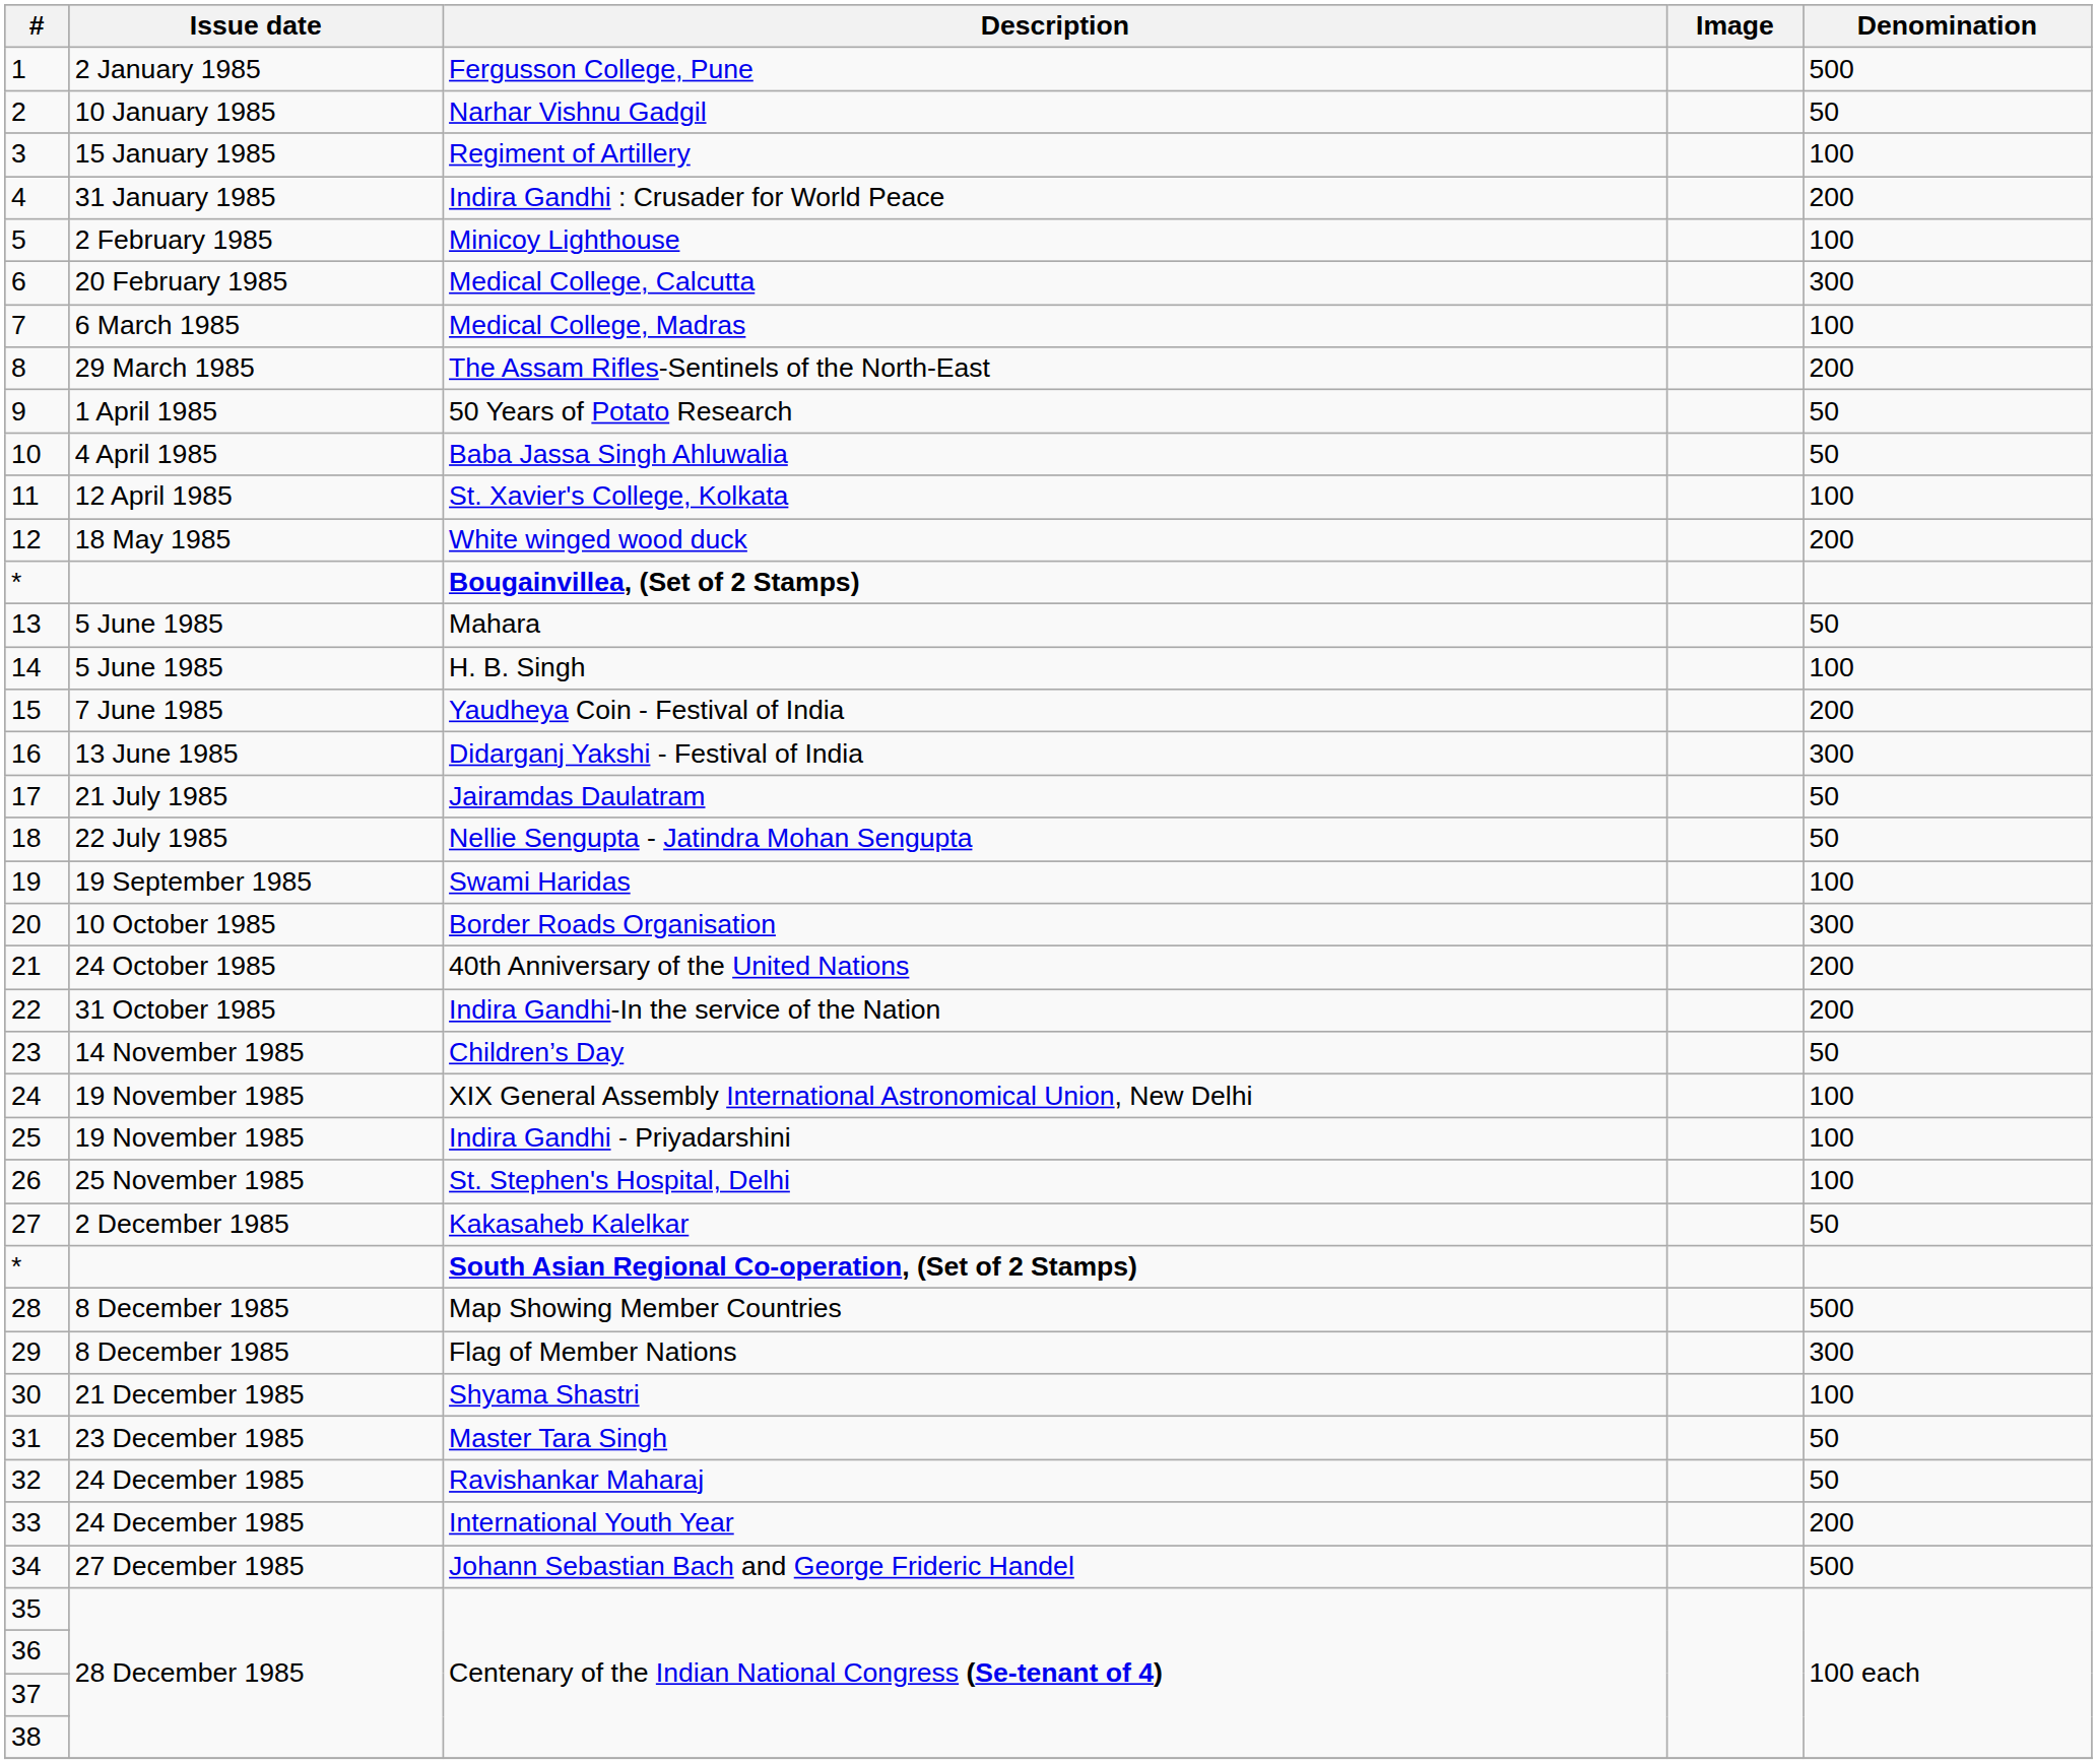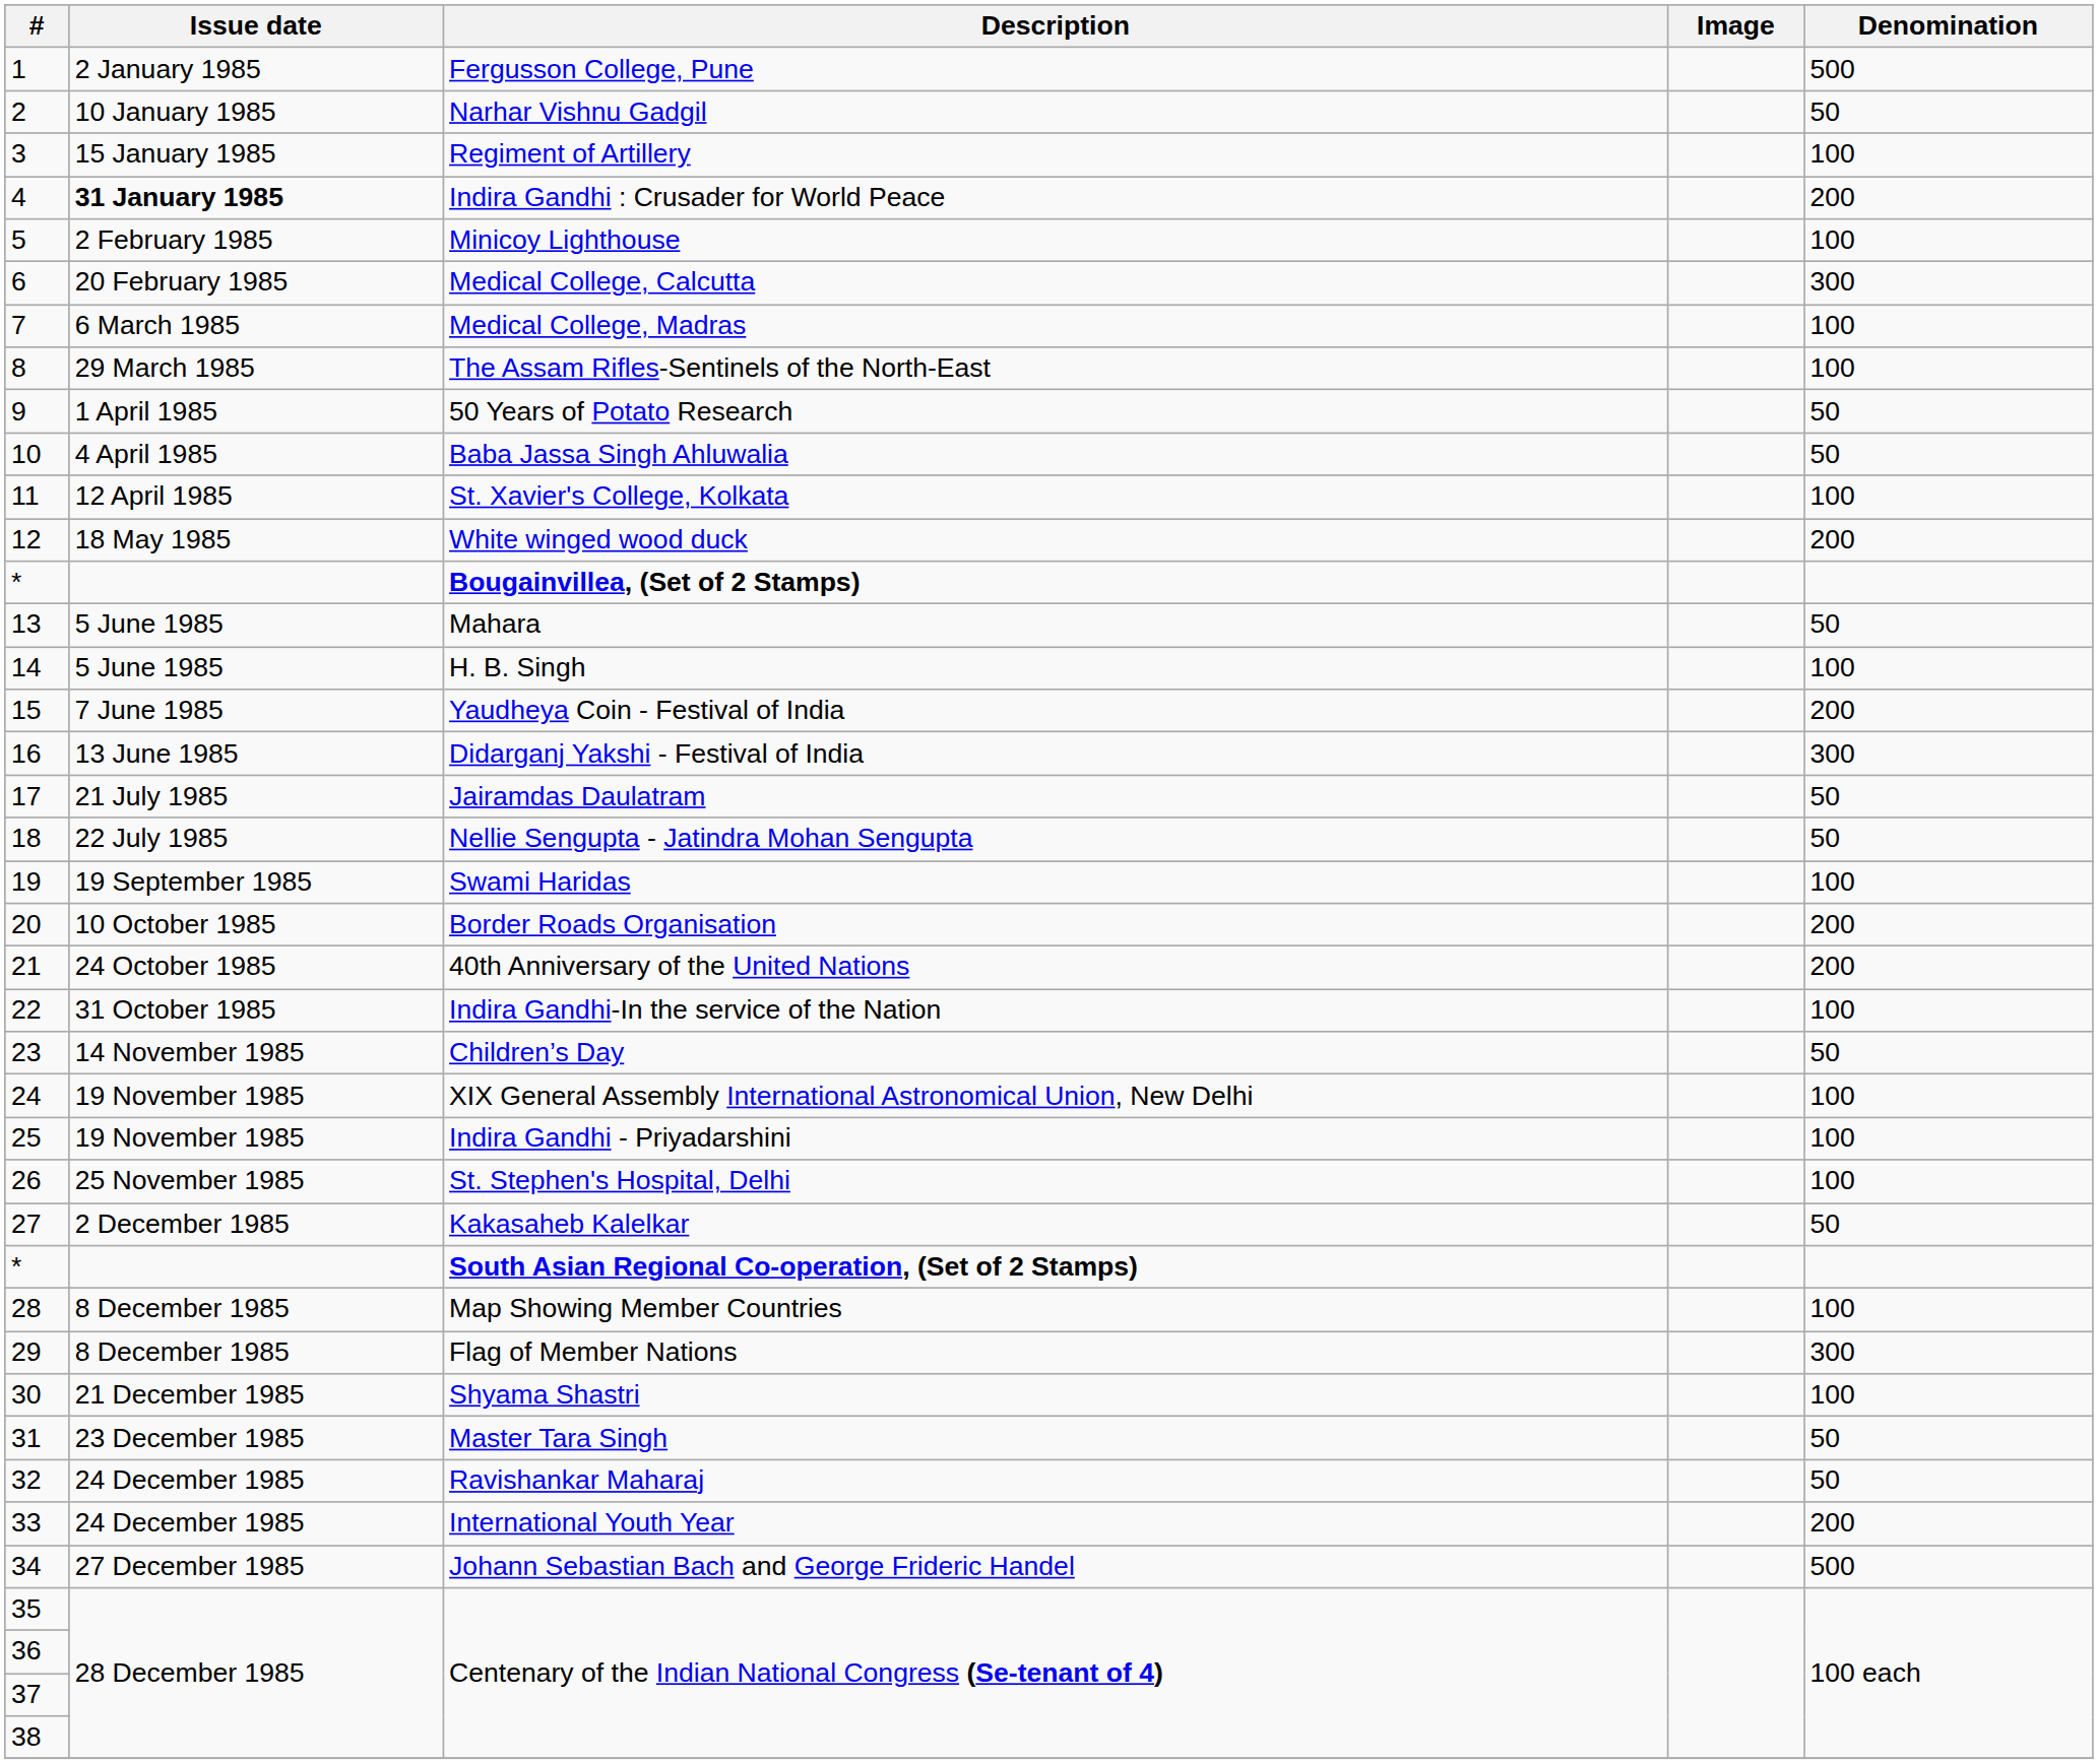Indira Gandhi : Crusader for World Peace | Issue date: normal -> bold
The Assam Rifles-Sentinels of the North-East | Denomination: 200 -> 100
Border Roads Organisation | Denomination: 300 -> 200
Indira Gandhi-In the service of the Nation | Denomination: 200 -> 100
Map Showing Member Countries | Denomination: 500 -> 100
